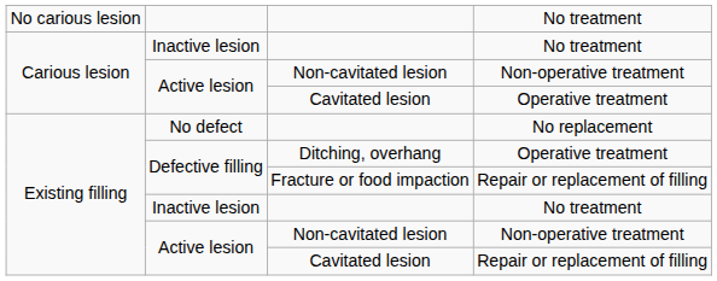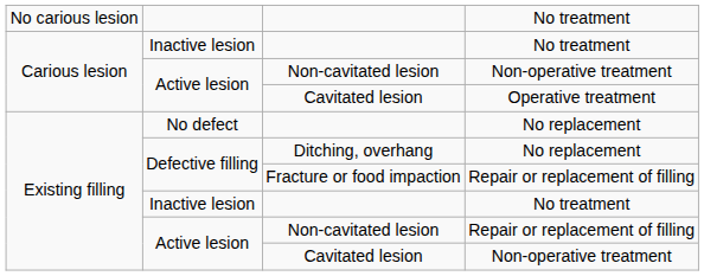Ditching, overhang | column 4: Operative treatment -> No replacement
Existing filling / Non-cavitated lesion | column 4: Non-operative treatment -> Repair or replacement of filling
Existing filling / Cavitated lesion | column 4: Repair or replacement of filling -> Non-operative treatment
